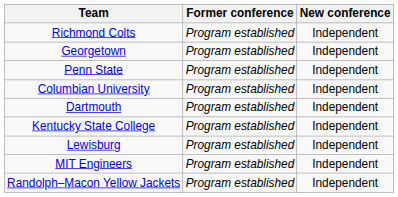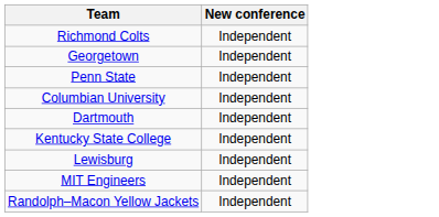- column: Former conference | Program established | Program established | Program established | Program established | Program established | Program established | Program established | Program established | Program established
